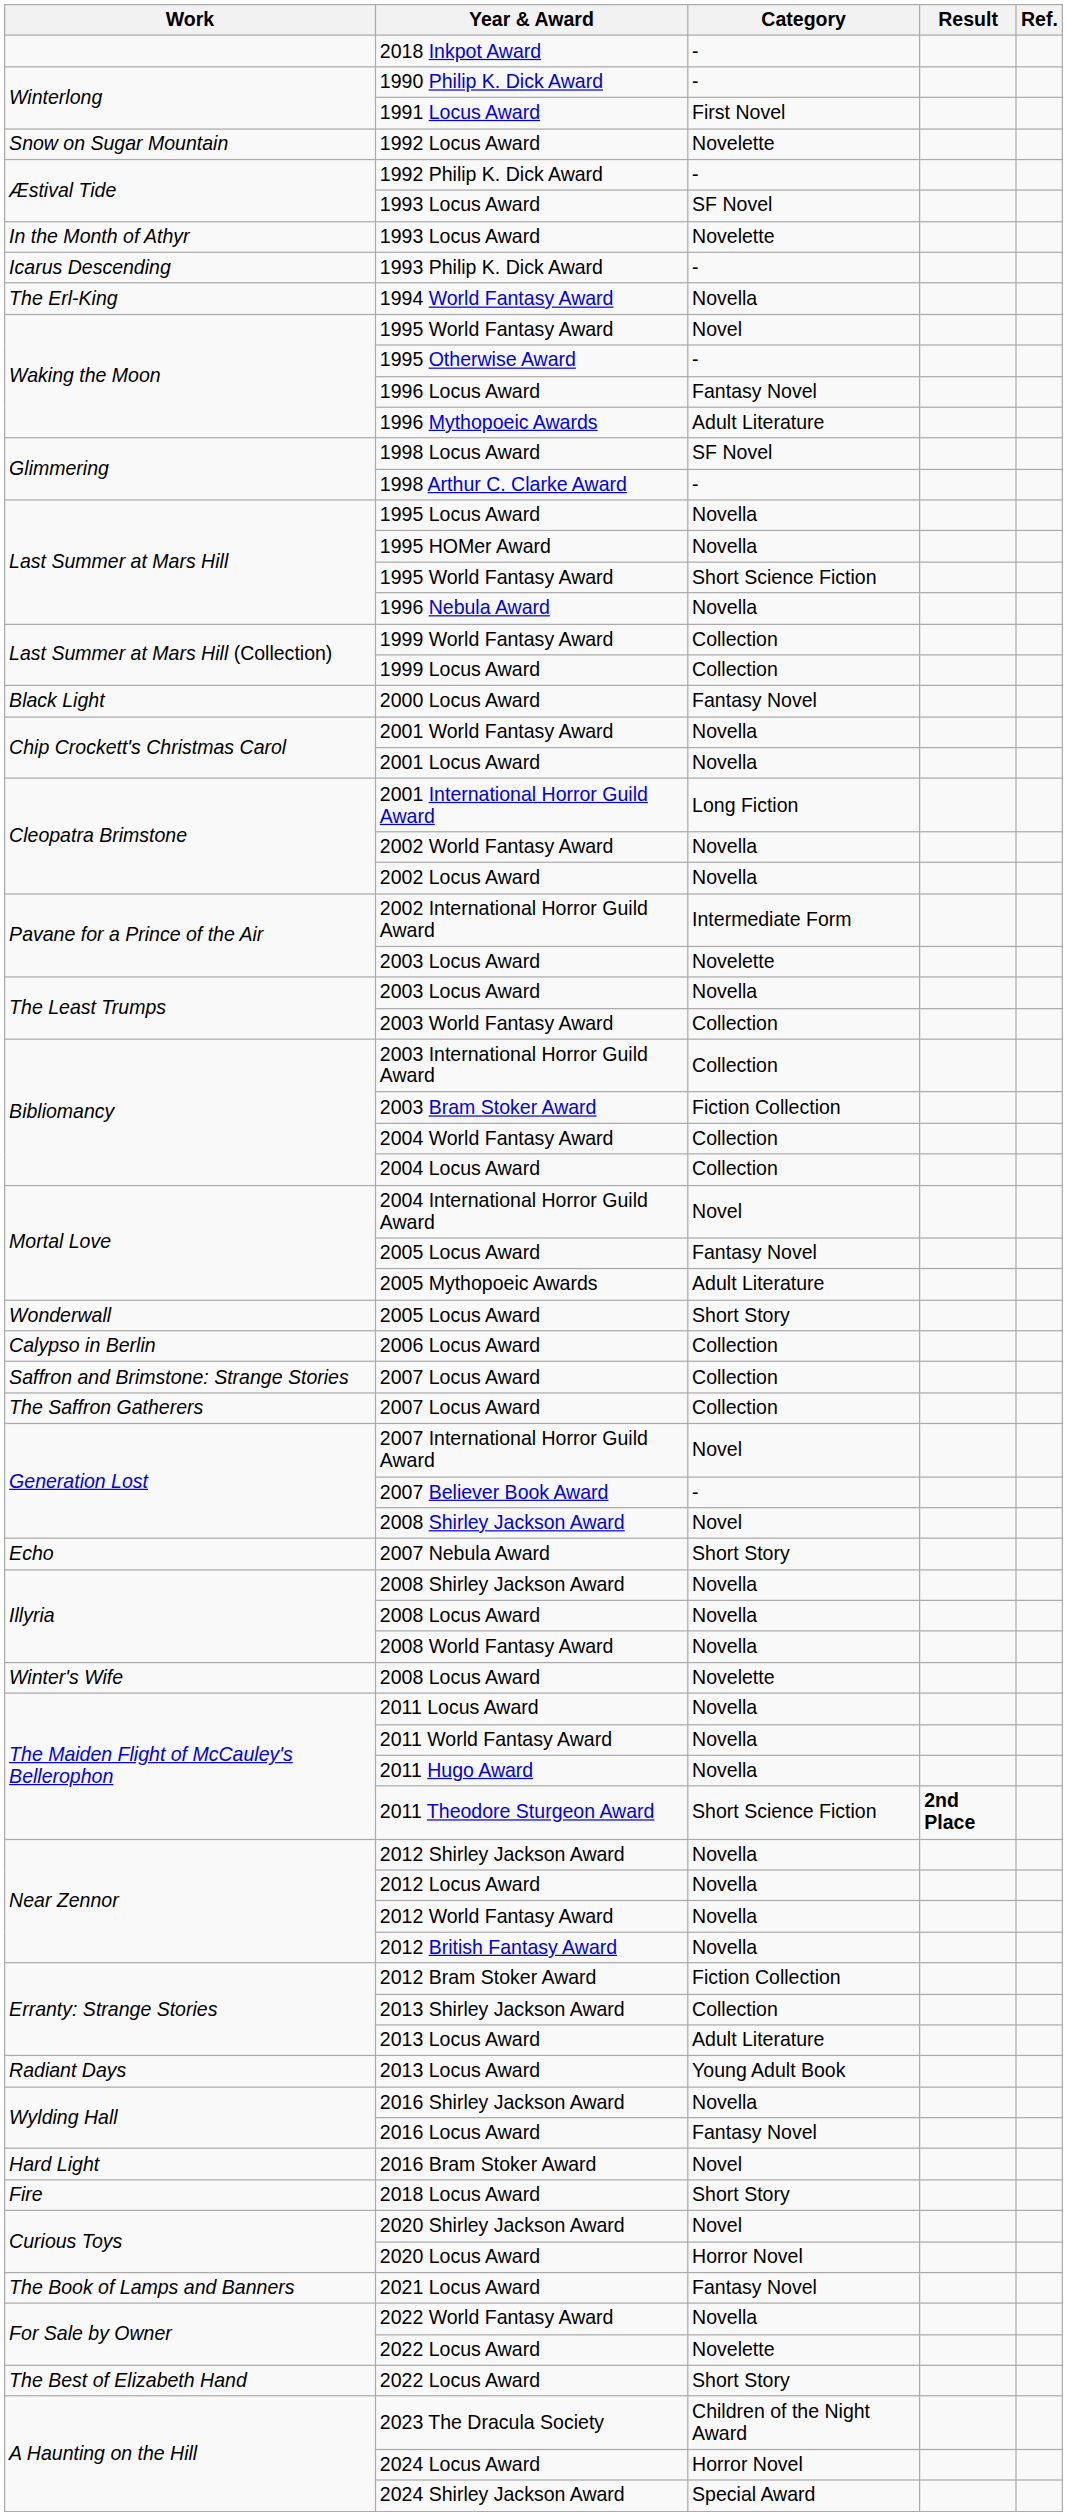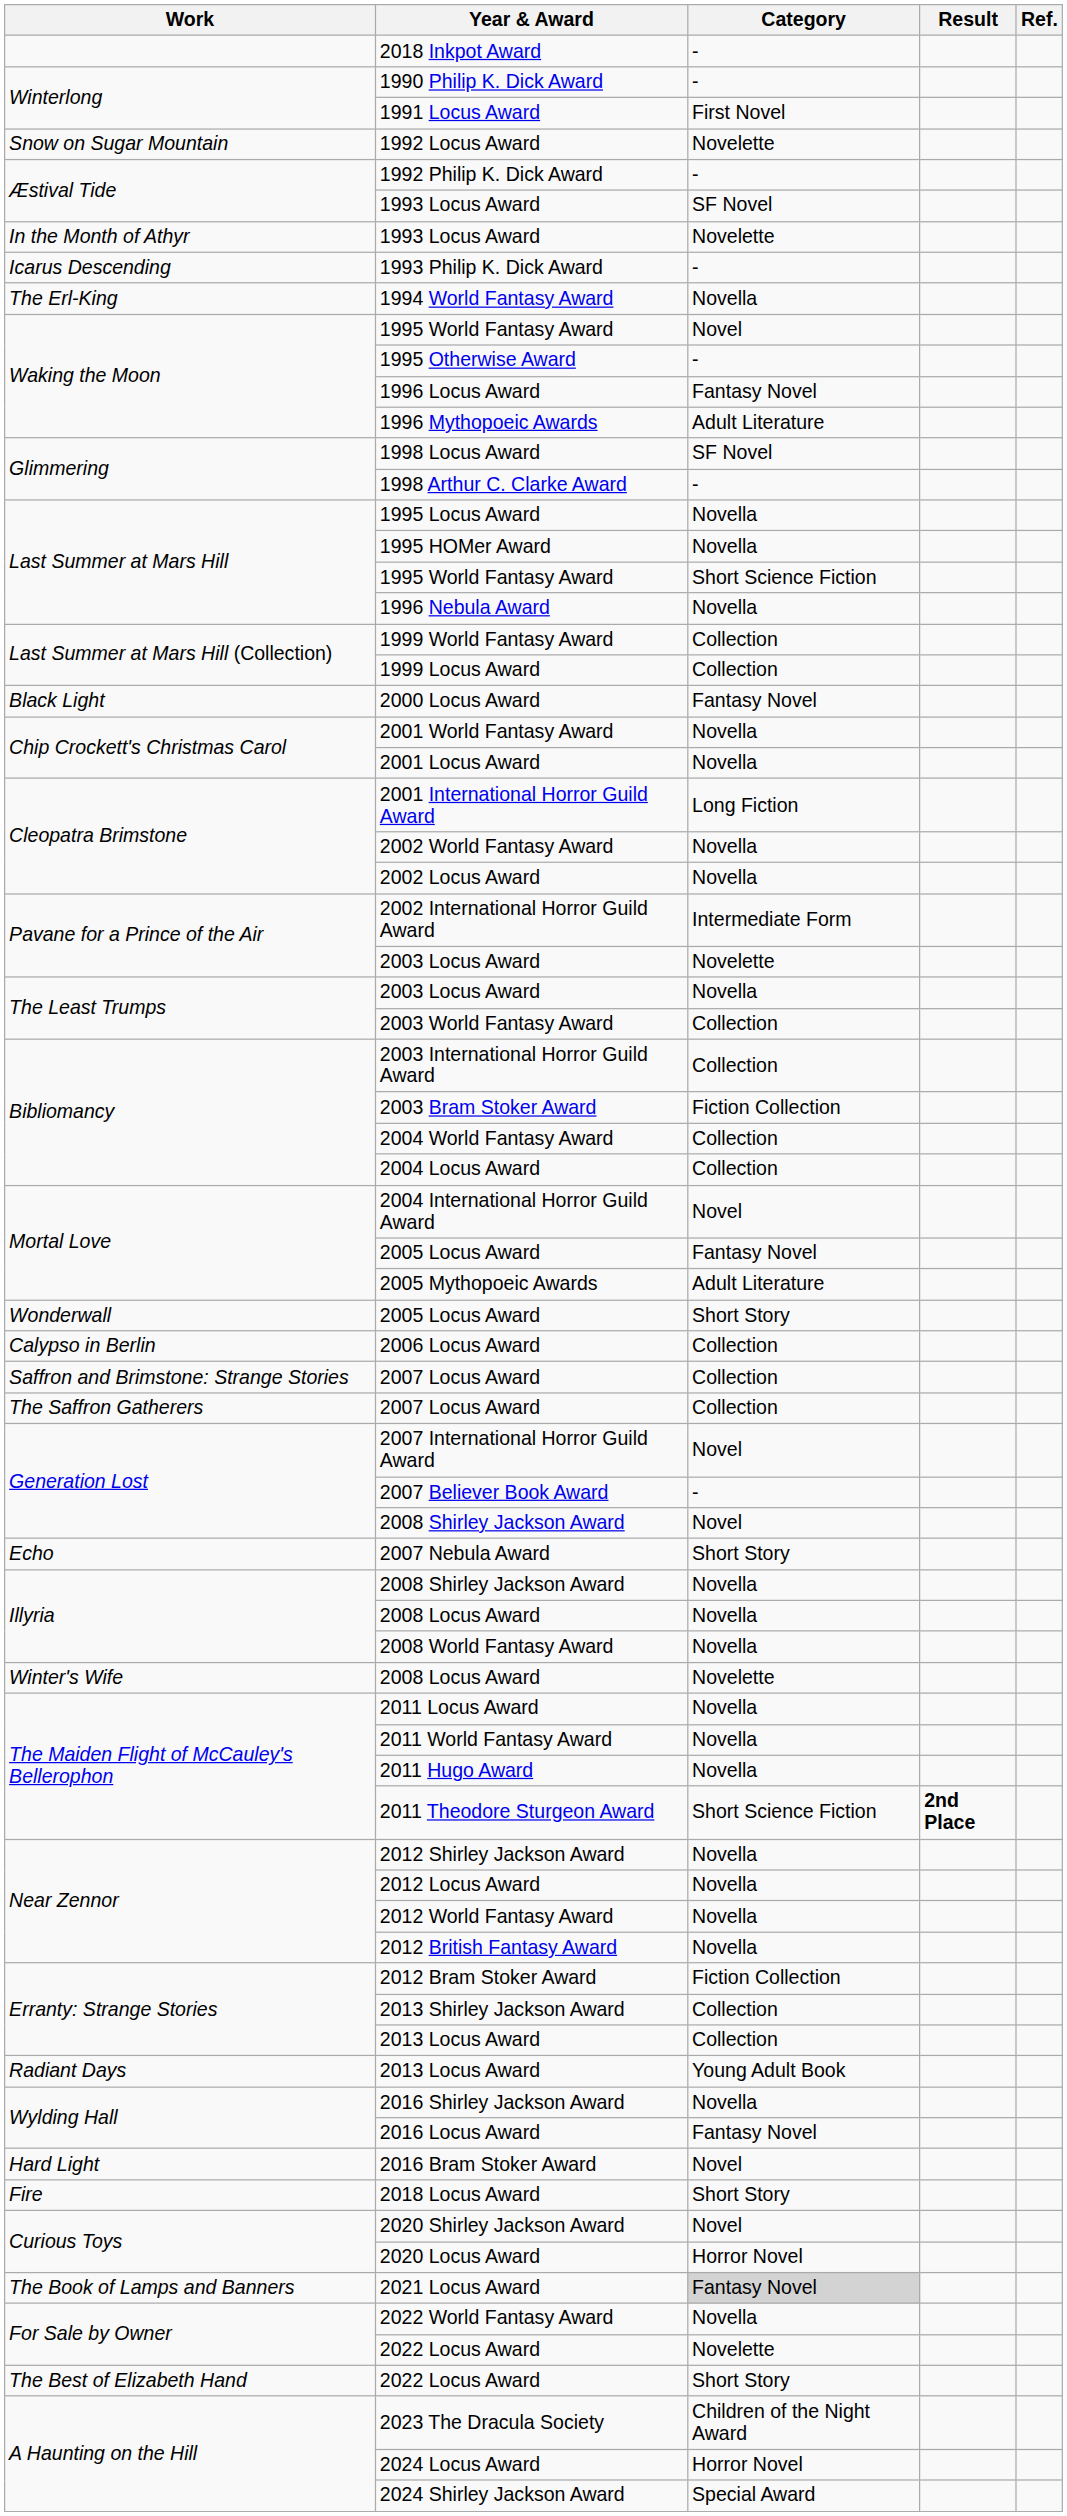Erranty: Strange Stories / 2013 Locus Award | Category: Adult Literature -> Collection
2021 Locus Award | Category: no background -> lightgrey background
